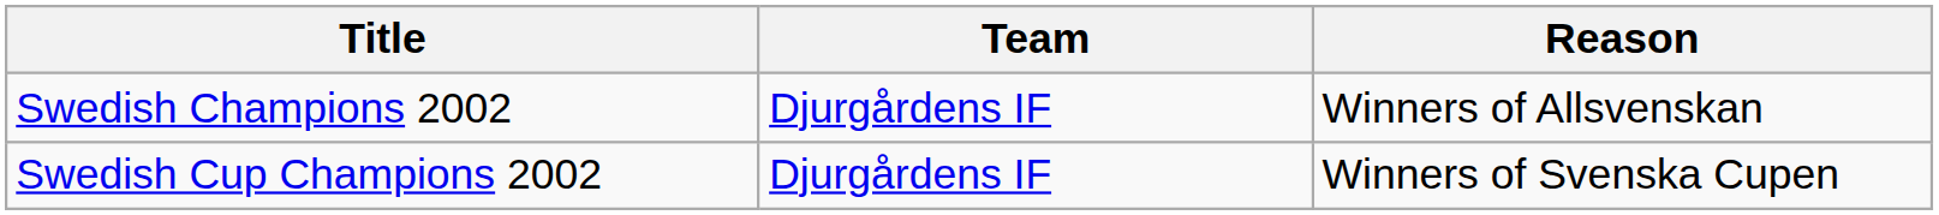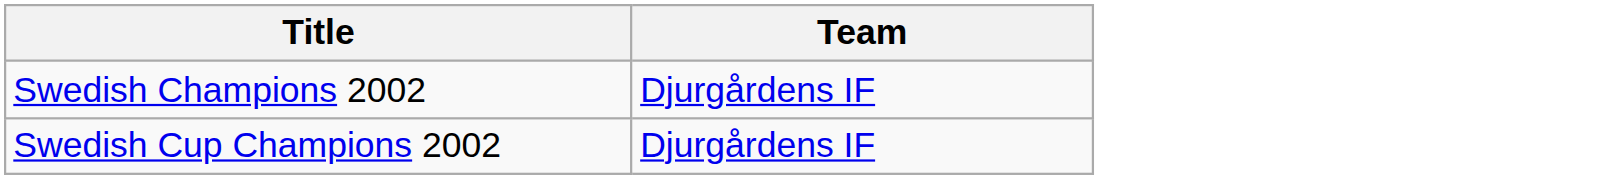- column: Reason | Winners of Allsvenskan | Winners of Svenska Cupen
